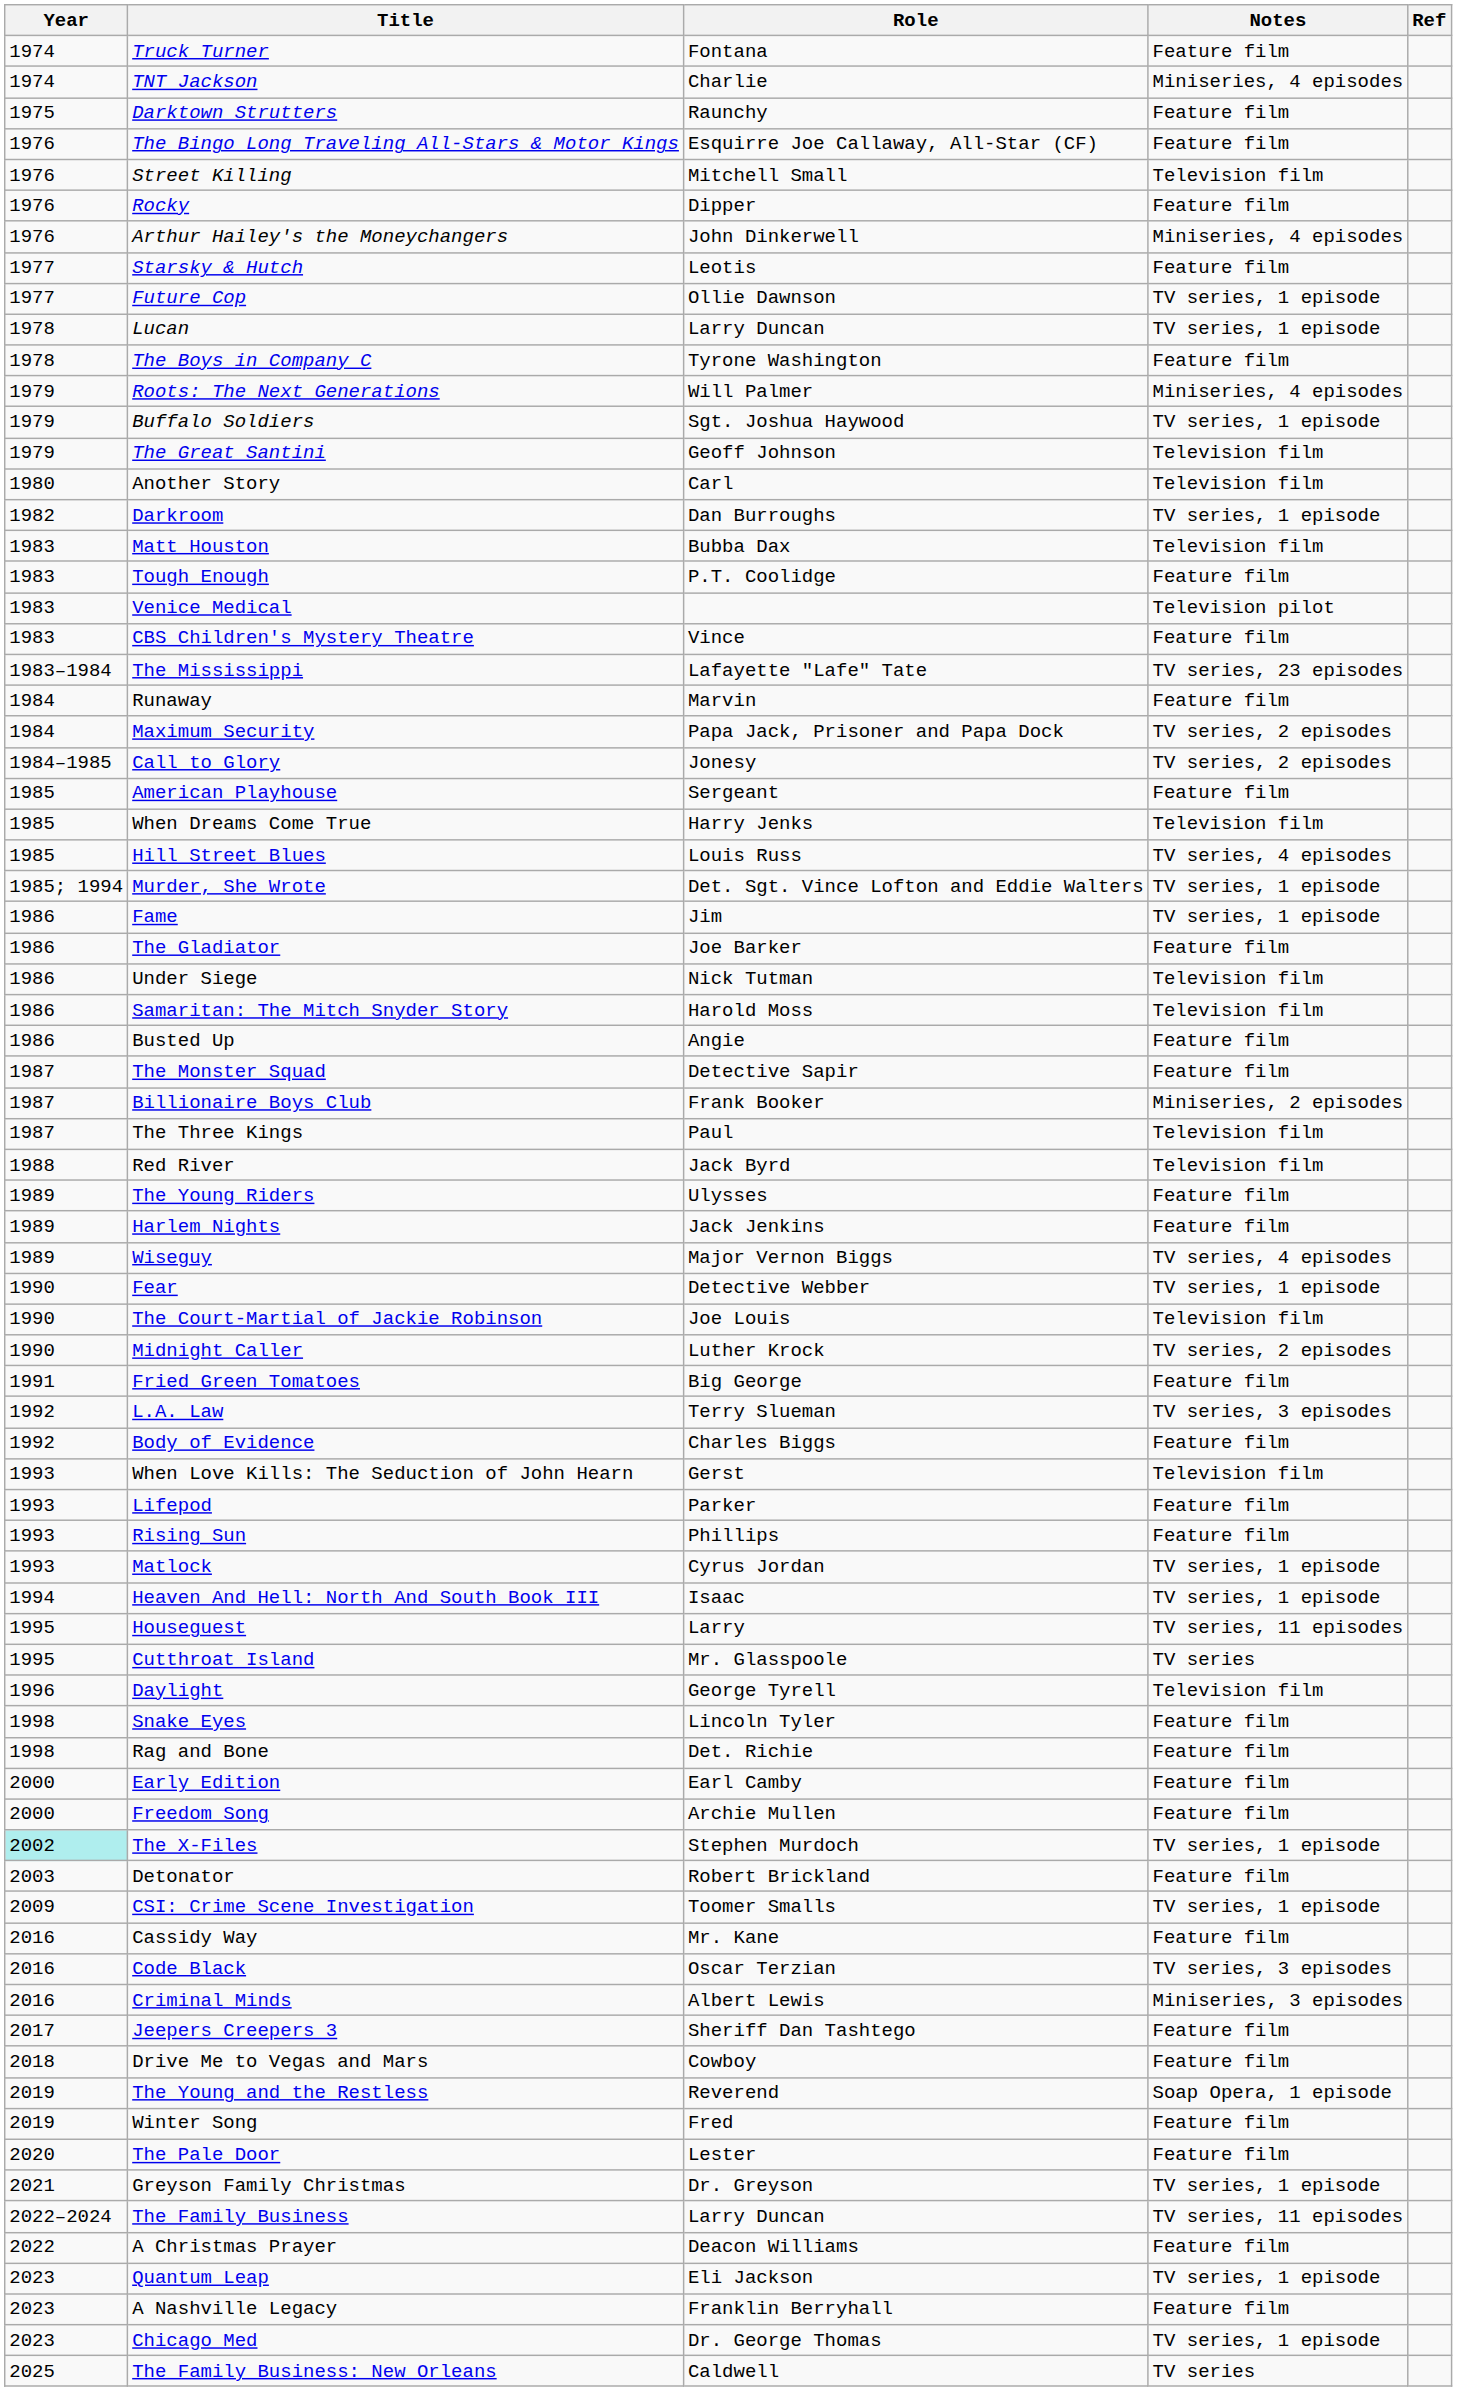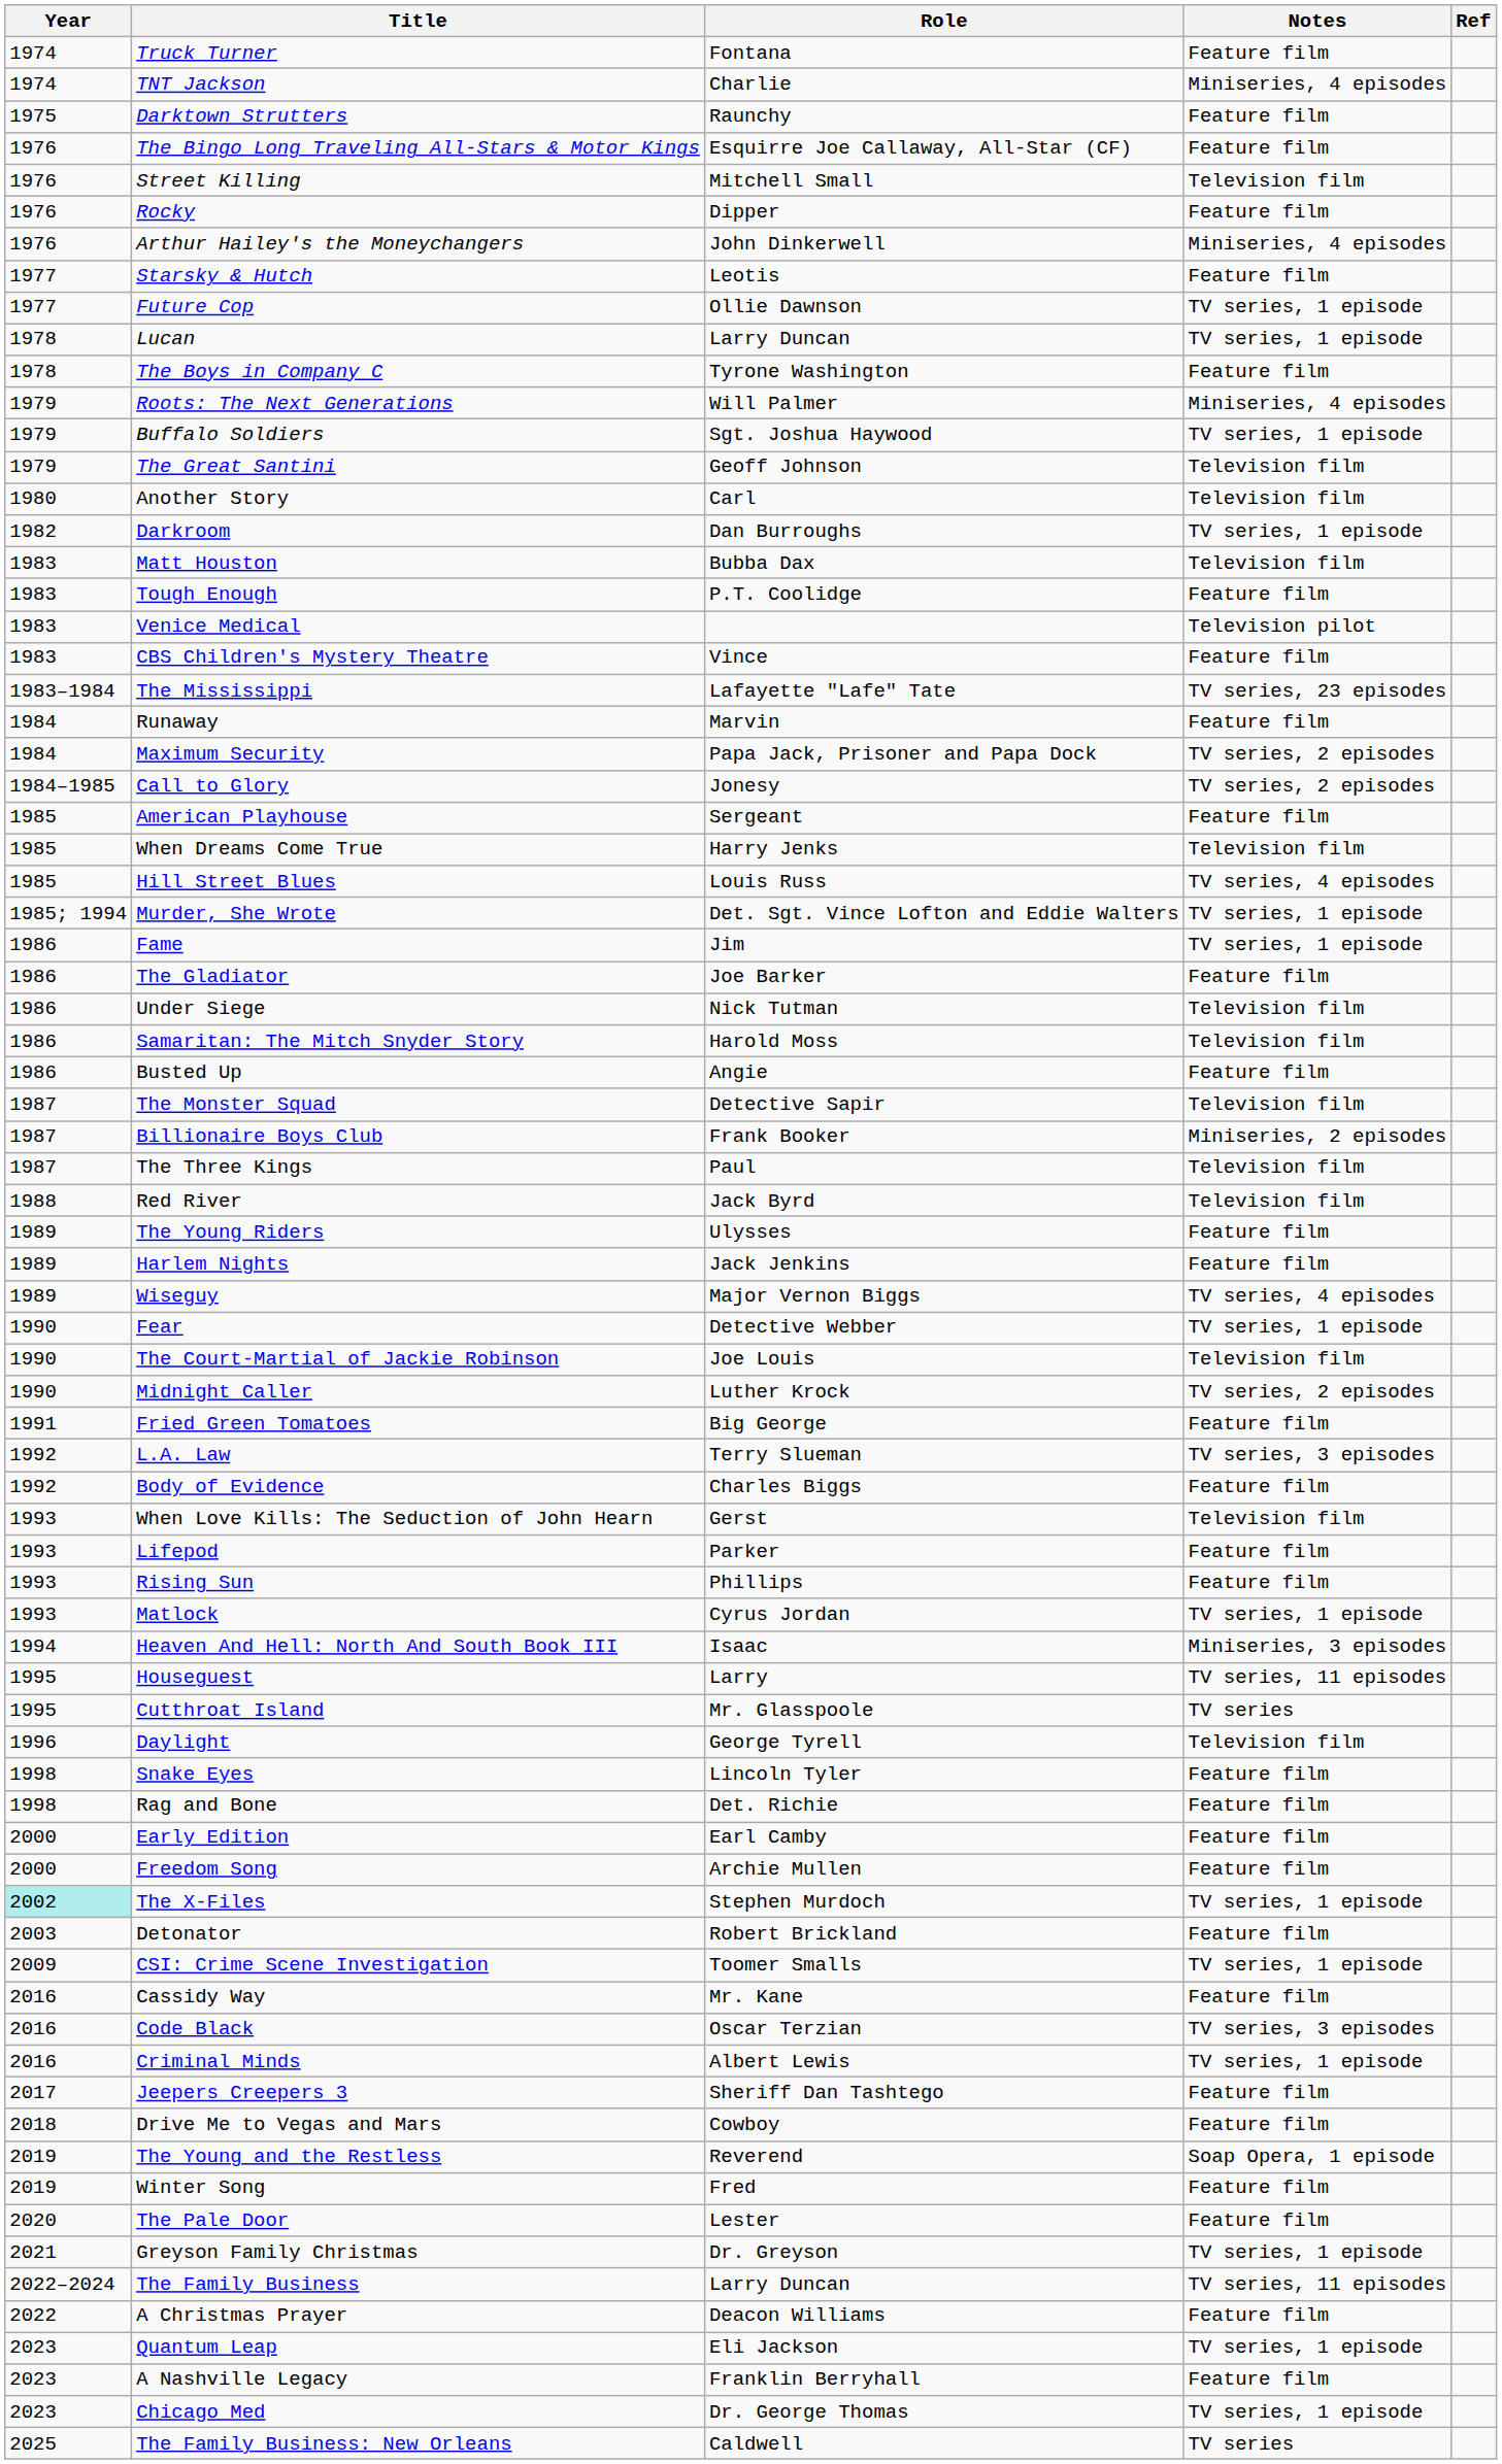The Monster Squad | Notes: Feature film -> Television film
Heaven And Hell: North And South Book III | Notes: TV series, 1 episode -> Miniseries, 3 episodes
Criminal Minds | Notes: Miniseries, 3 episodes -> TV series, 1 episode
